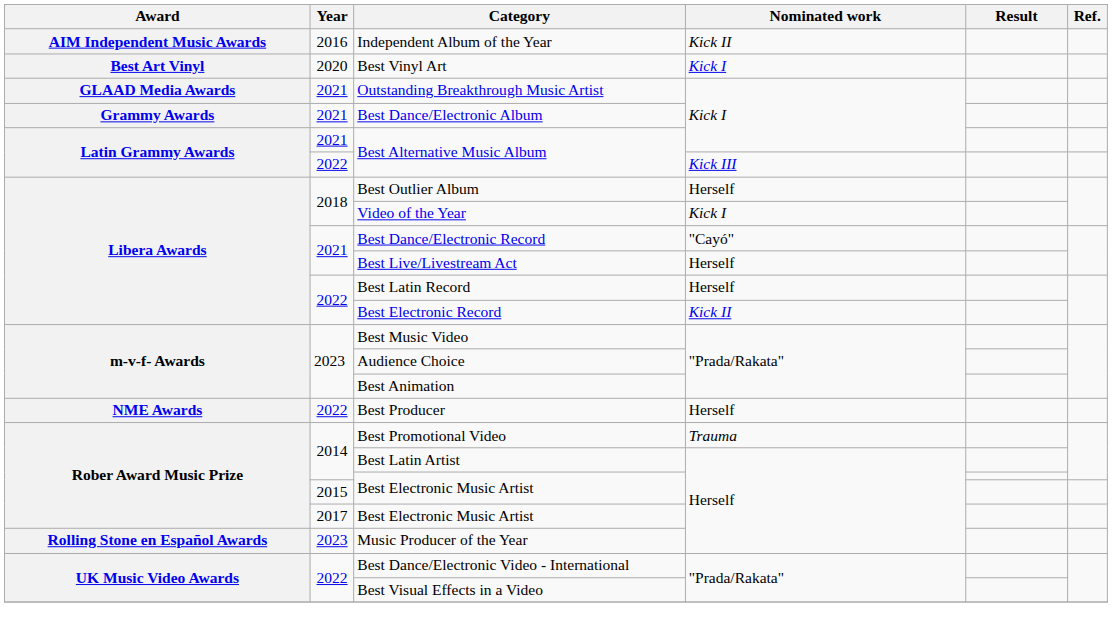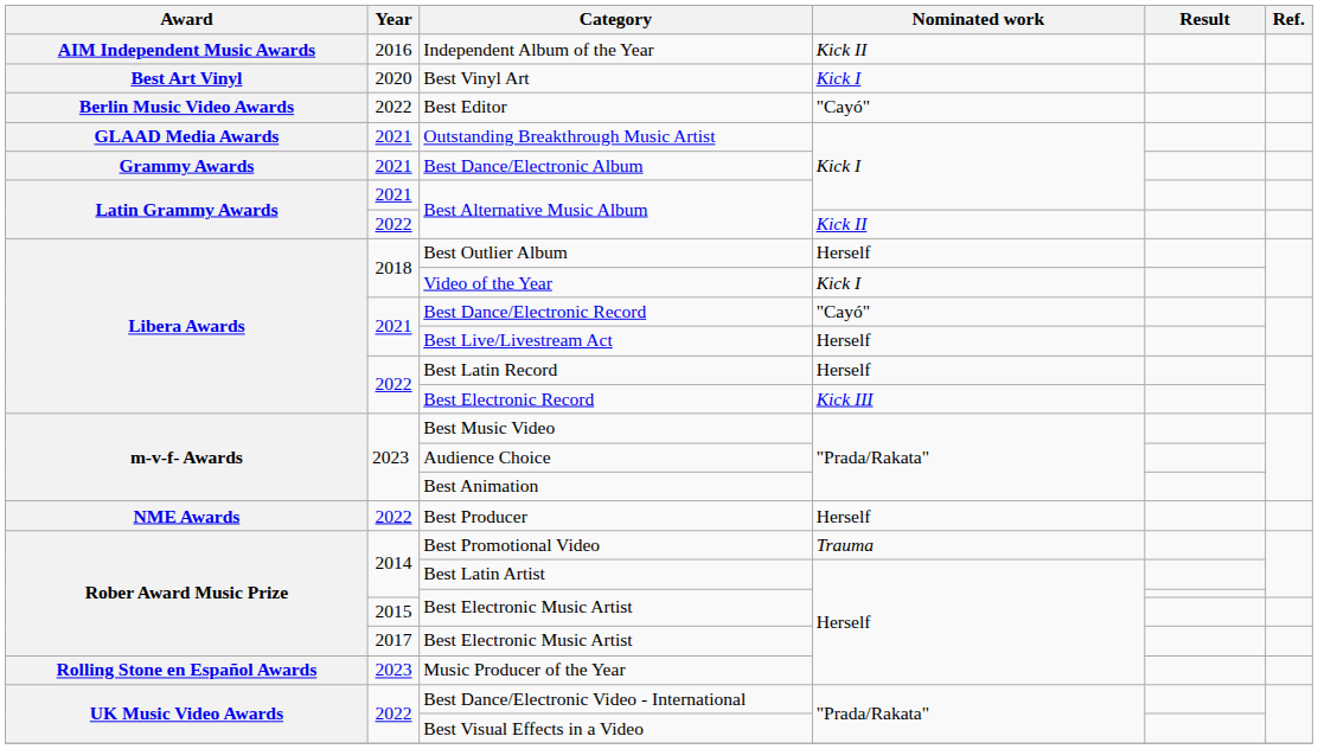+ row: Berlin Music Video Awards | 2022 | Best Editor | "Cayó"
2022 / Best Alternative Music Album | Nominated work: Kick III -> Kick II
Best Electronic Record | Nominated work: Kick II -> Kick III
